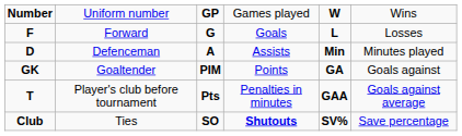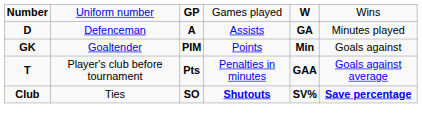- row: F | Forward | G | Goals | L | Losses
Defenceman | column 5: Min -> GA
Goaltender | column 5: GA -> Min
Ties | column 6: normal -> bold
